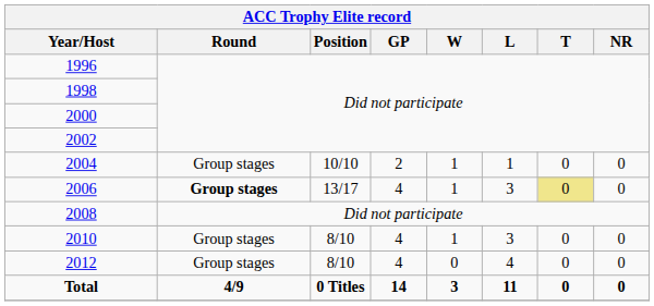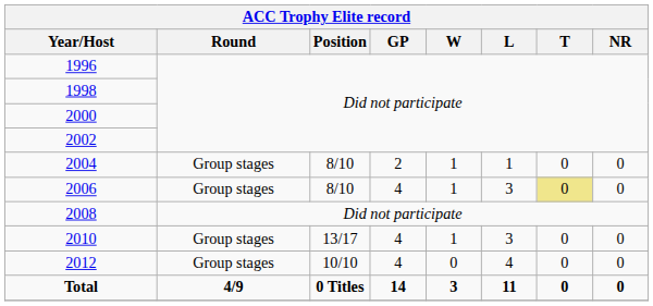2004 | Position: 10/10 -> 8/10
2006 | Round: bold -> normal
2006 | Position: 13/17 -> 8/10
2010 | Position: 8/10 -> 13/17
2012 | Position: 8/10 -> 10/10
